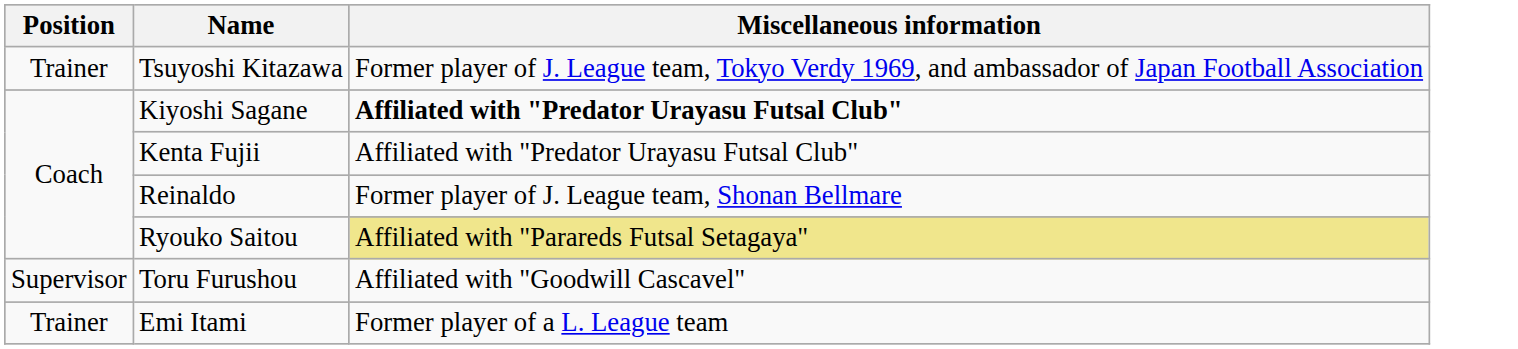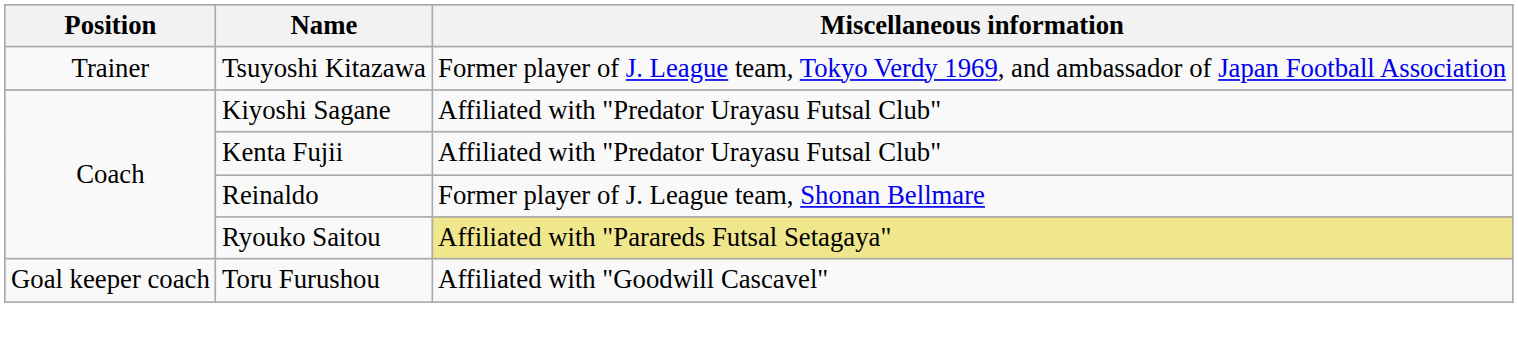Kiyoshi Sagane | Miscellaneous information: bold -> normal
Toru Furushou | Position: Supervisor -> Goal keeper coach
- row: Trainer | Emi Itami | Former player of a L. League team
